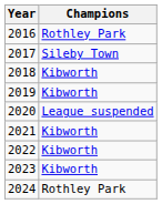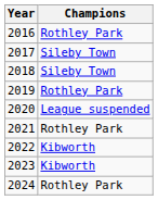2018 | Champions: Kibworth -> Sileby Town
2019 | Champions: Kibworth -> Rothley Park
2021 | Champions: Kibworth -> Rothley Park
